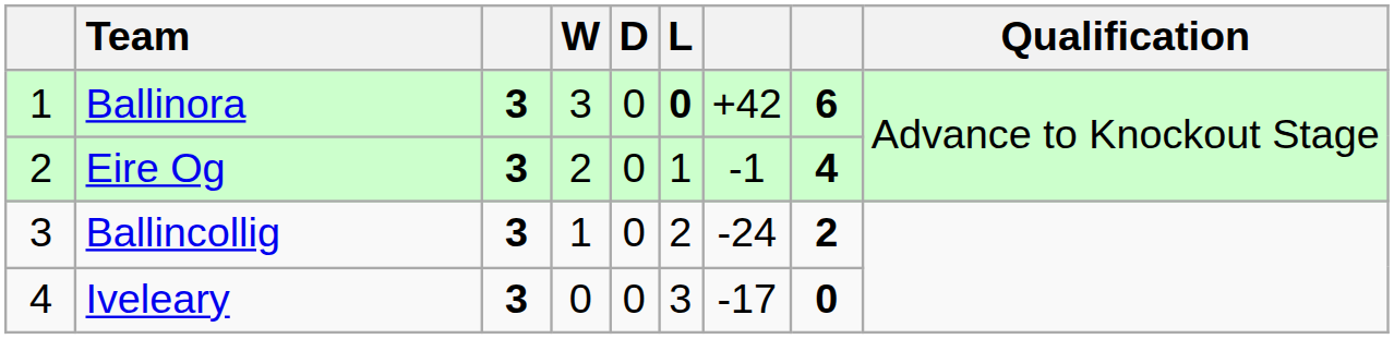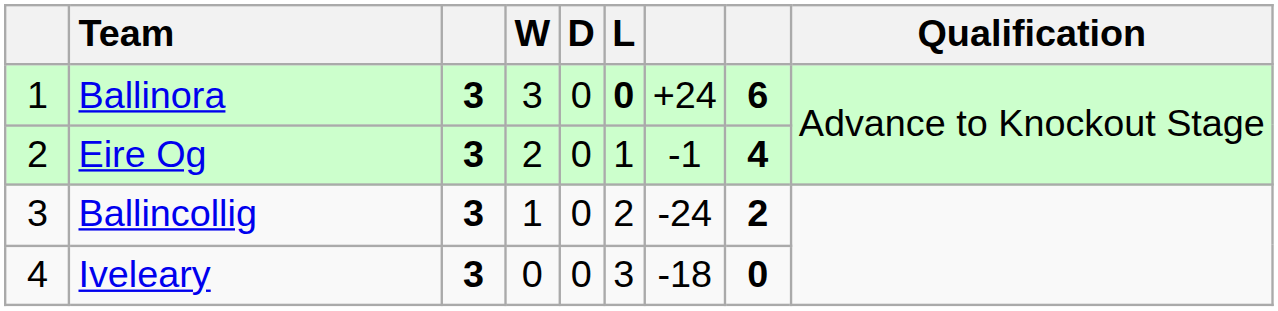Ballinora | column 7: +42 -> +24
Iveleary | column 7: -17 -> -18
